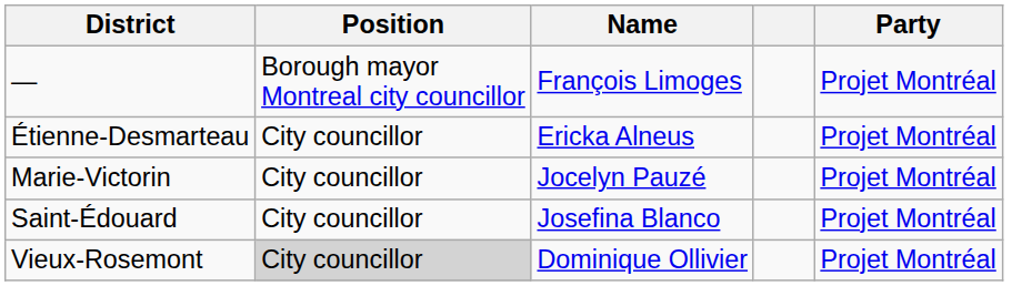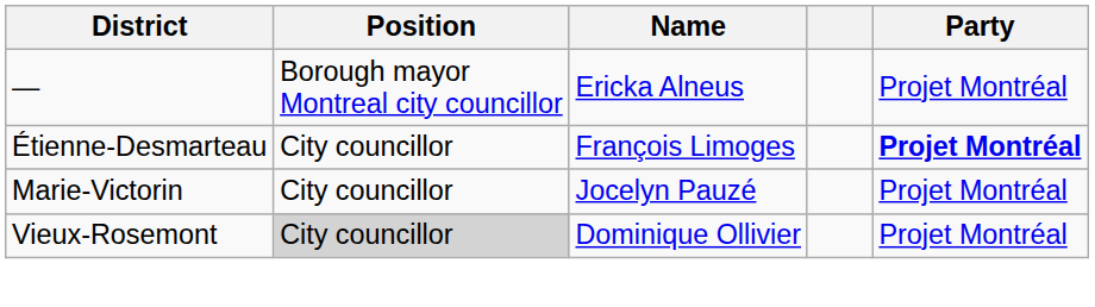— | Name: François Limoges -> Ericka Alneus
Étienne-Desmarteau | Name: Ericka Alneus -> François Limoges
Étienne-Desmarteau | Party: normal -> bold
- row: Saint-Édouard | City councillor | Josefina Blanco | Projet Montréal
